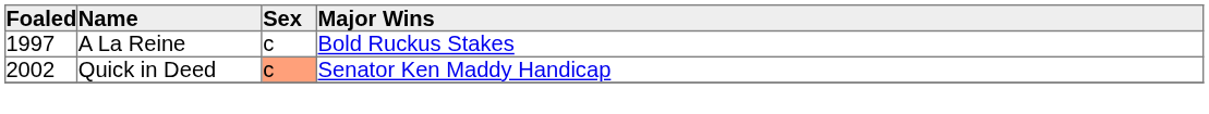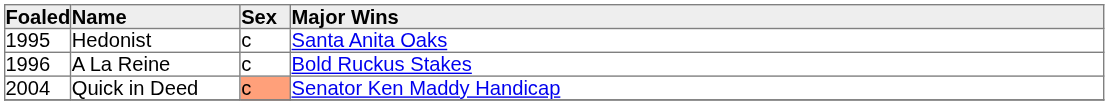+ row: 1995 | Hedonist | c | Santa Anita Oaks
A La Reine | Foaled: 1997 -> 1996
Quick in Deed | Foaled: 2002 -> 2004
